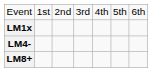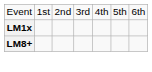- row: LM4-
